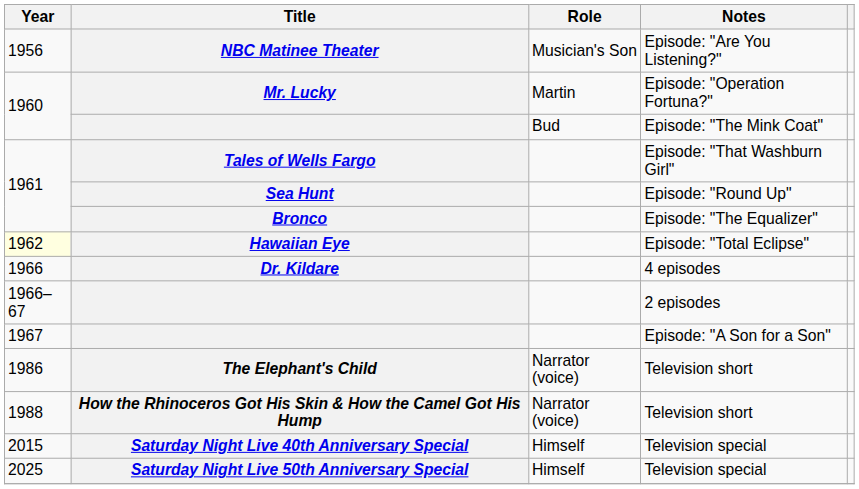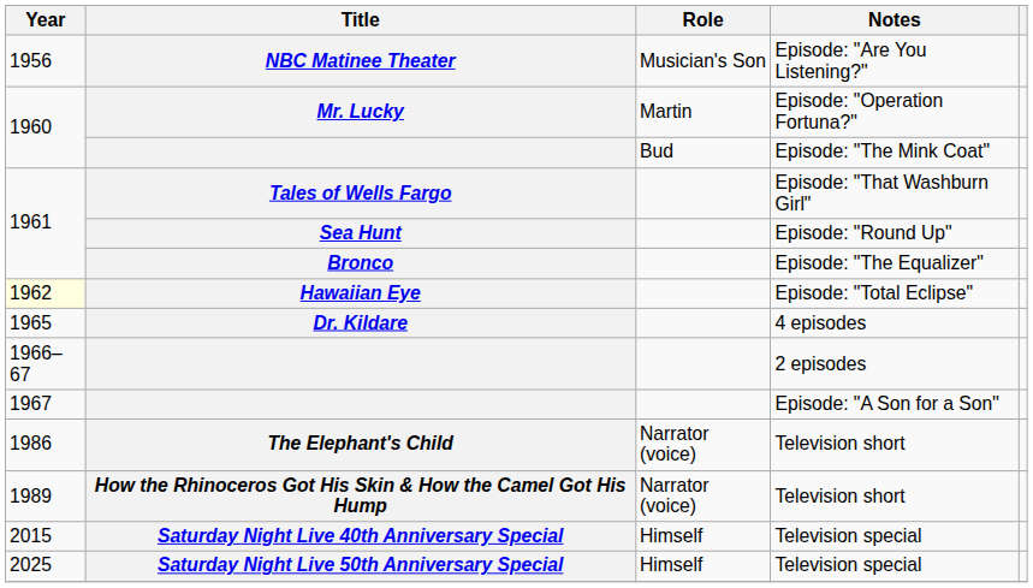Dr. Kildare | Year: 1966 -> 1965
How the Rhinoceros Got His Skin & How the Camel Got His Hump | Year: 1988 -> 1989
